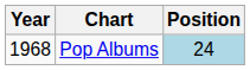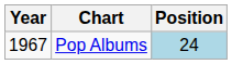Pop Albums | Year: 1968 -> 1967
